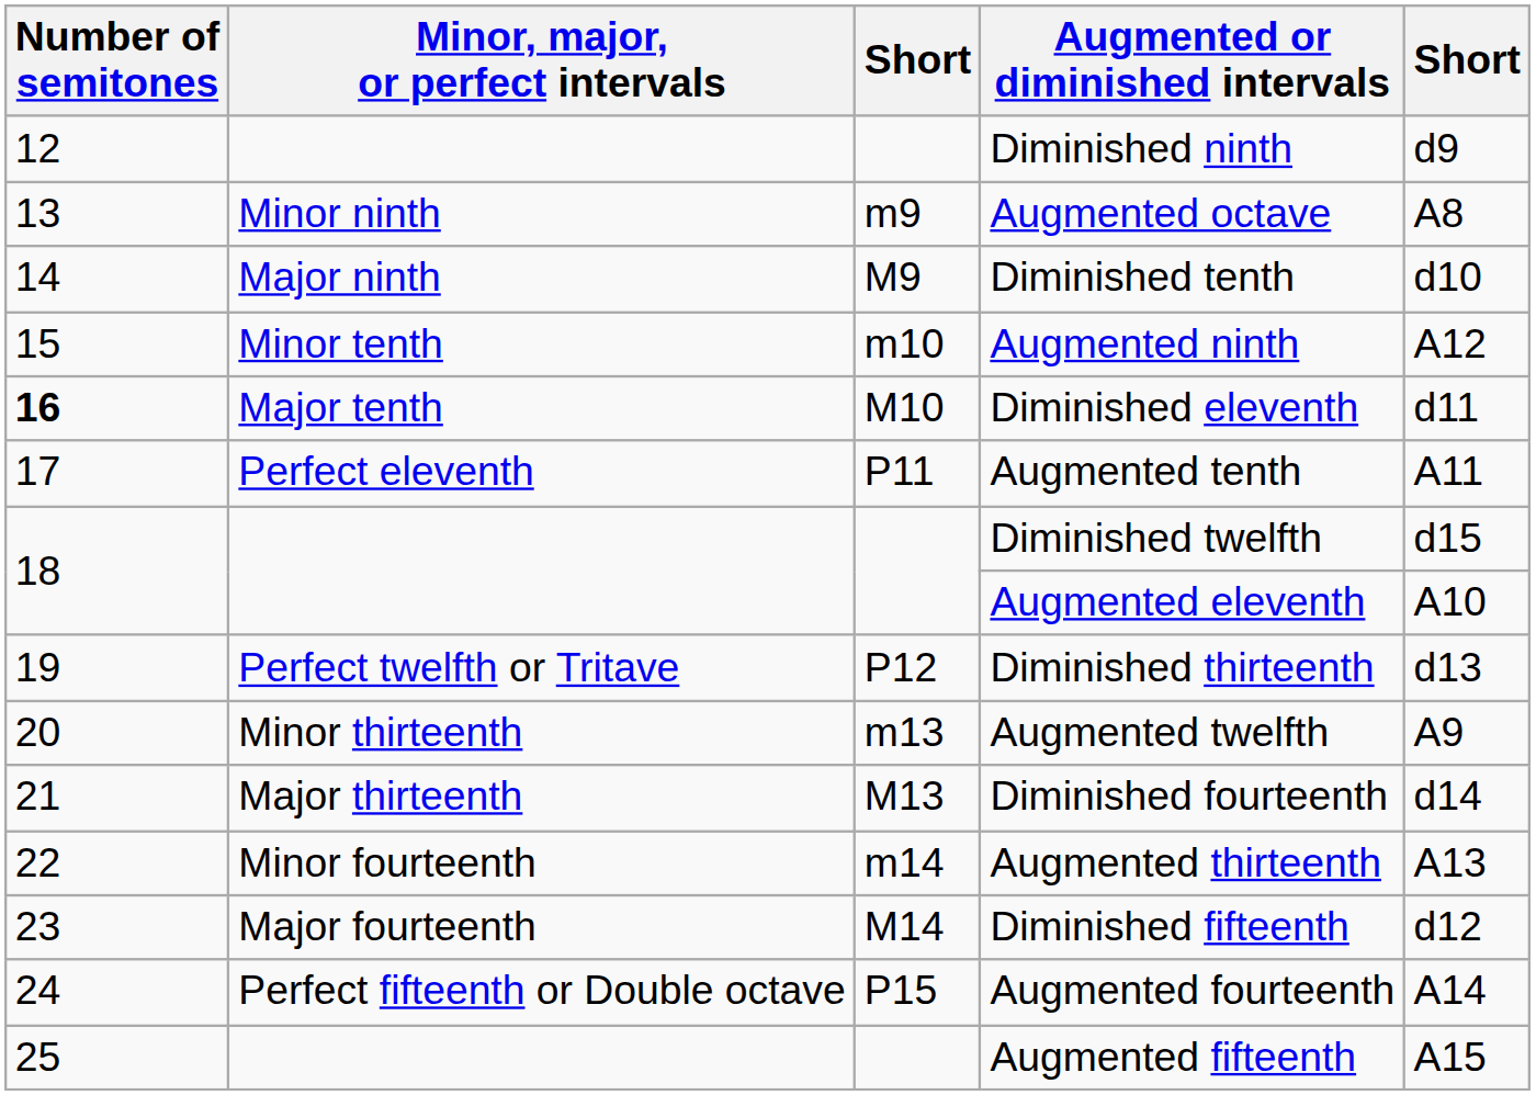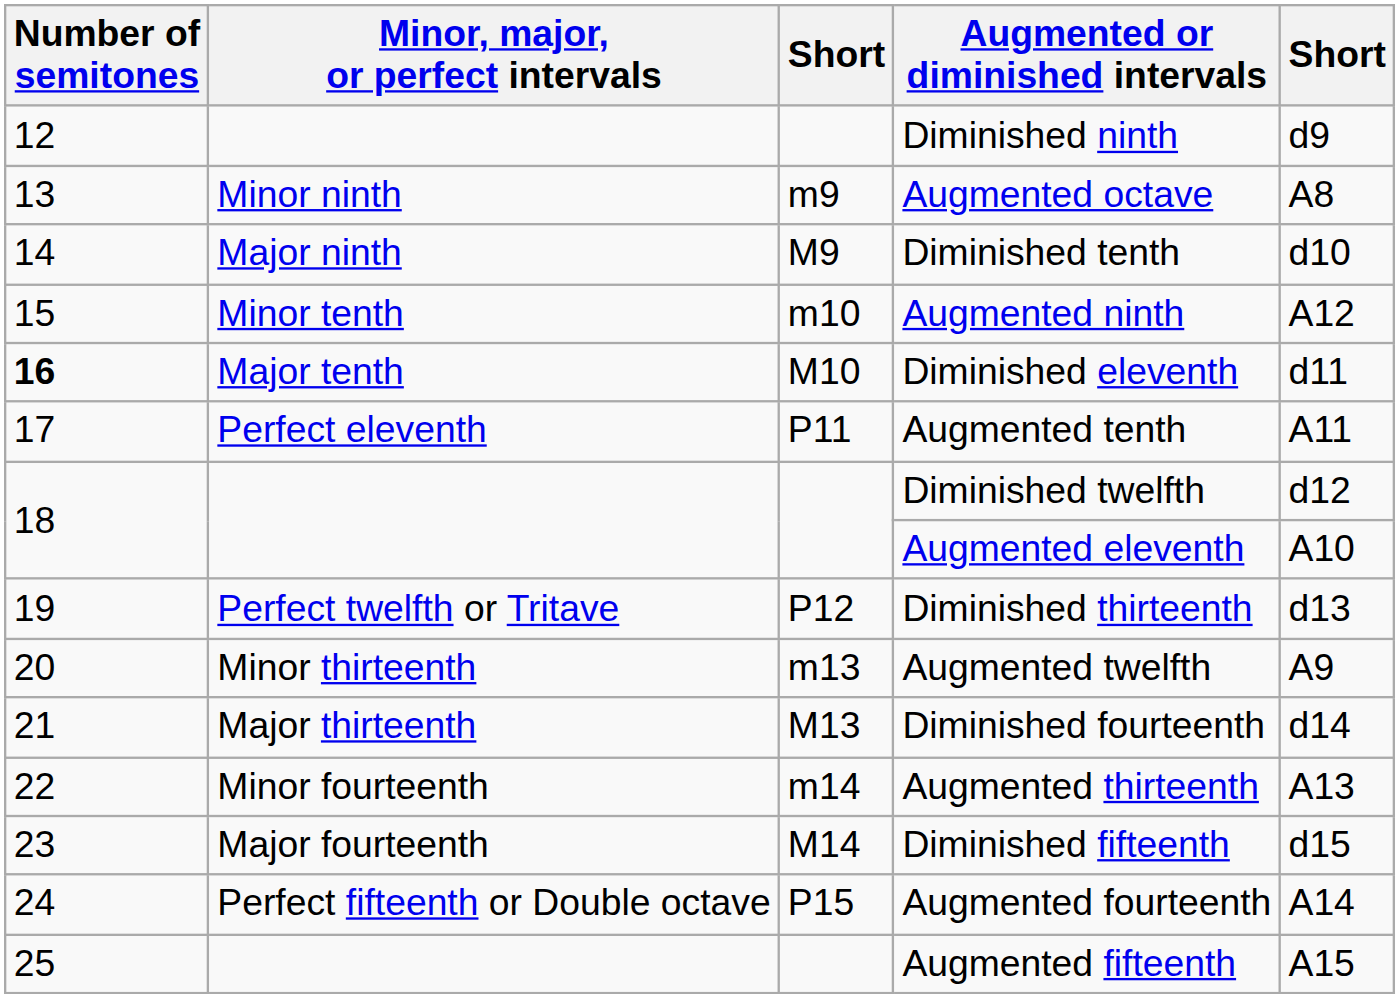Diminished twelfth | column 5: d15 -> d12
Diminished fifteenth | column 5: d12 -> d15
